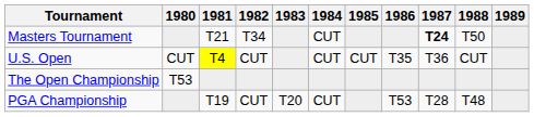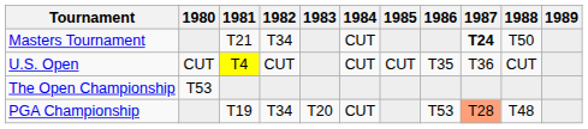PGA Championship | 1982: CUT -> T34
PGA Championship | 1987: no background -> lightsalmon background
